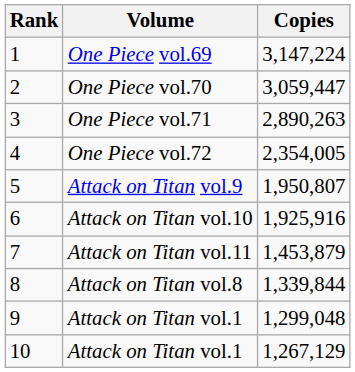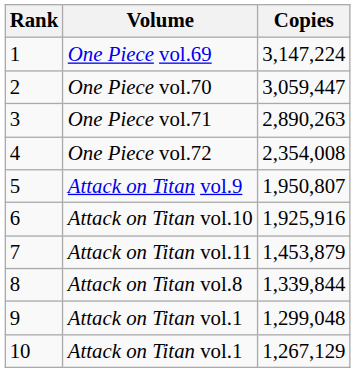One Piece vol.72 | Copies: 2,354,005 -> 2,354,008
